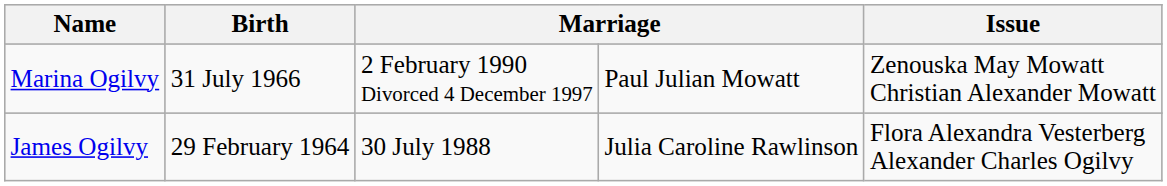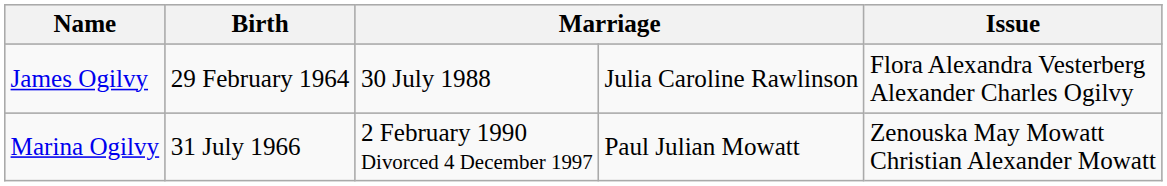rows swapped: James Ogilvy <-> Marina Ogilvy
